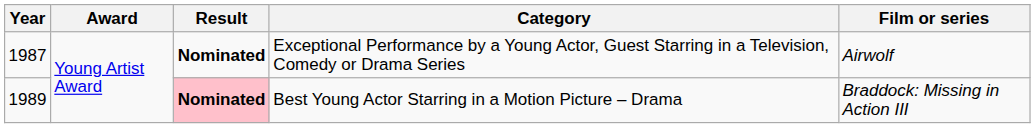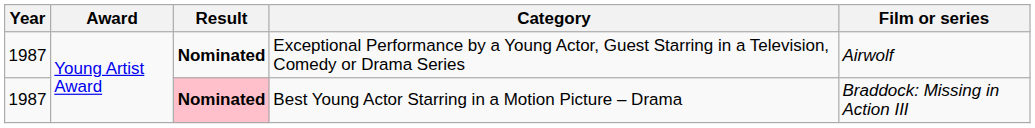Best Young Actor Starring in a Motion Picture – Drama | Year: 1989 -> 1987
